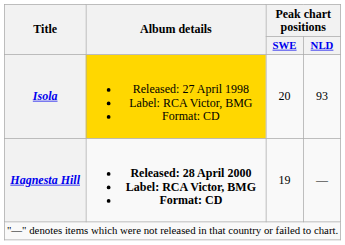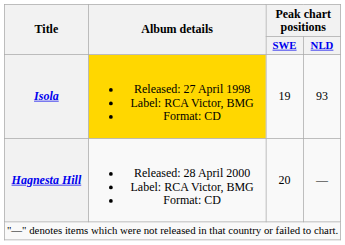Isola | Peak chart positions / SWE: 20 -> 19
Hagnesta Hill | Album details: bold -> normal
Hagnesta Hill | Peak chart positions / SWE: 19 -> 20
